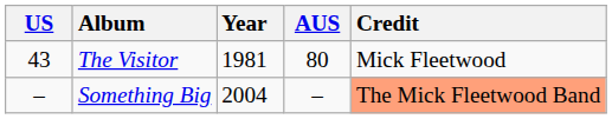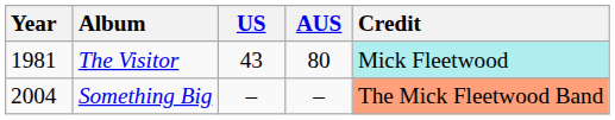columns swapped: Year <-> US
The Visitor | Credit: no background -> paleturquoise background
